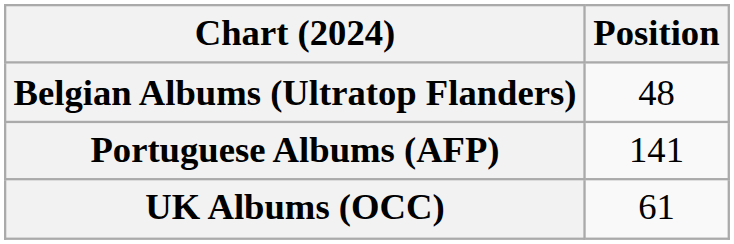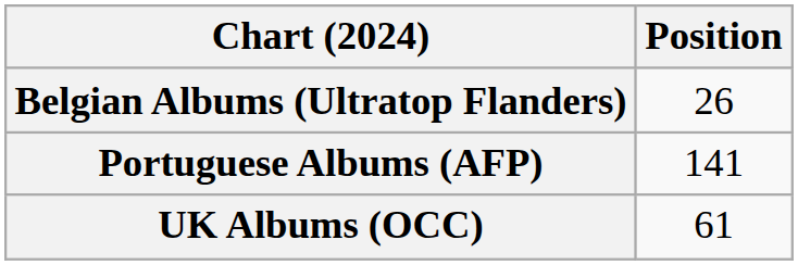Belgian Albums (Ultratop Flanders) | Position: 48 -> 26
